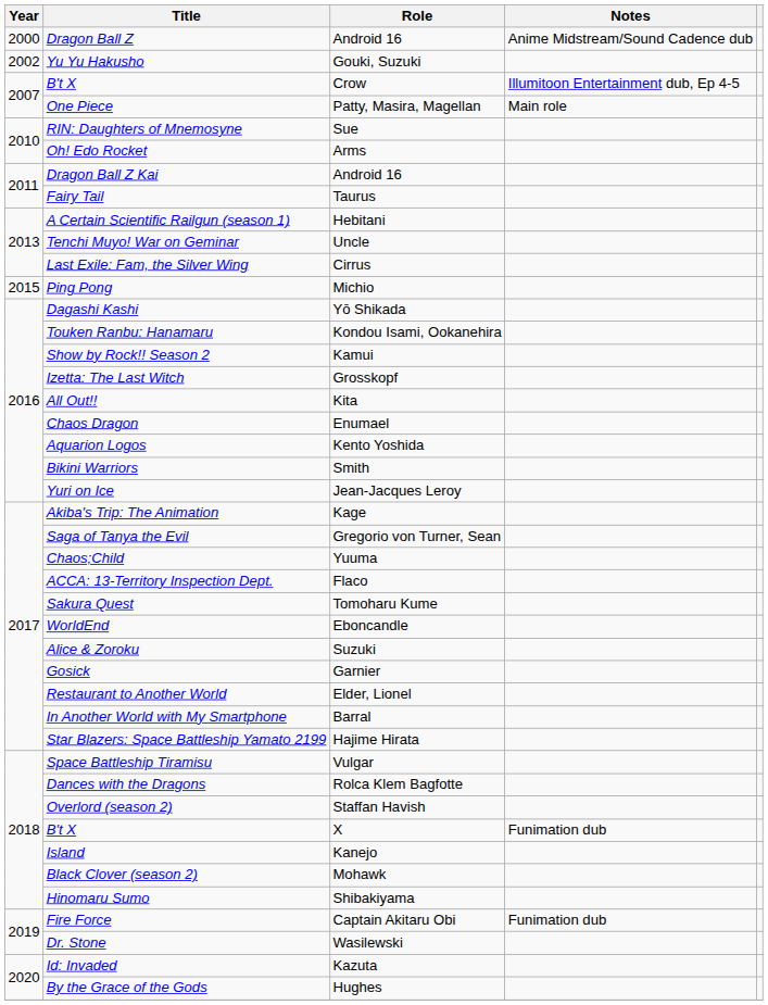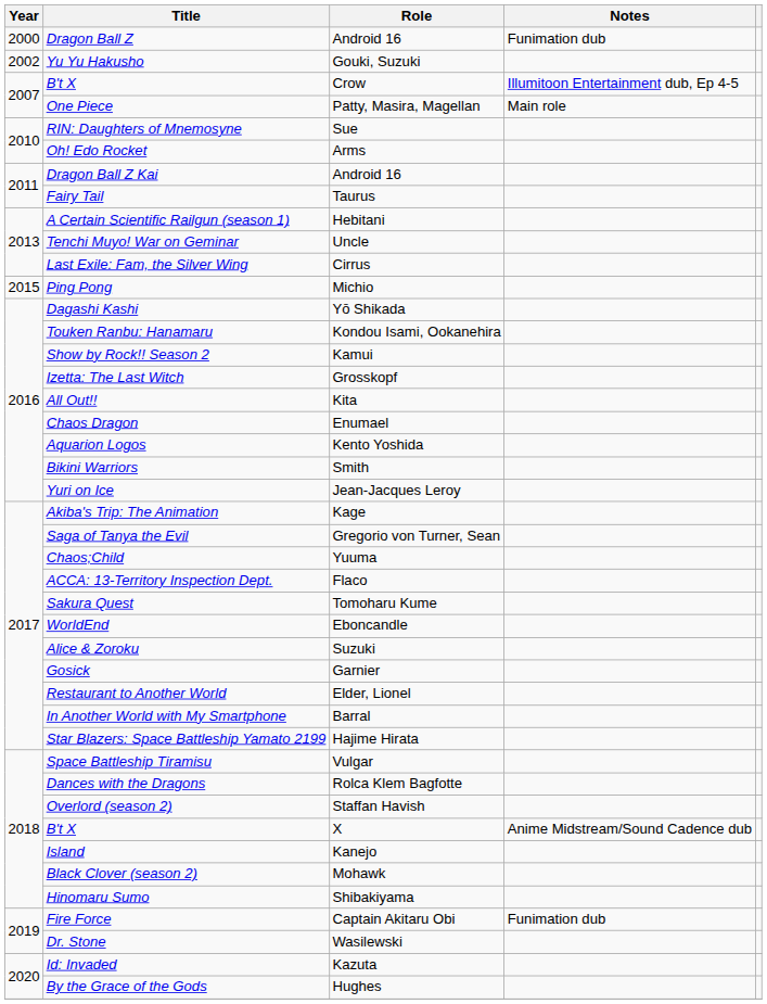Dragon Ball Z | Notes: Anime Midstream/Sound Cadence dub -> Funimation dub
B't X / X | Notes: Funimation dub -> Anime Midstream/Sound Cadence dub
